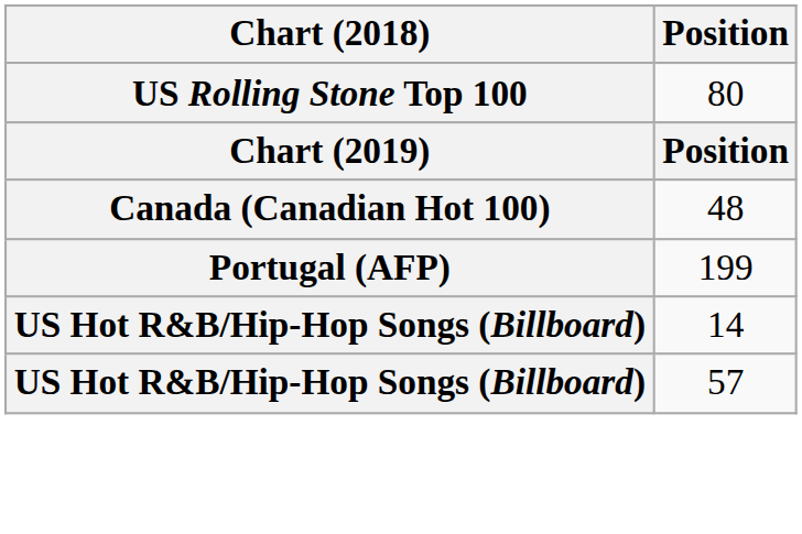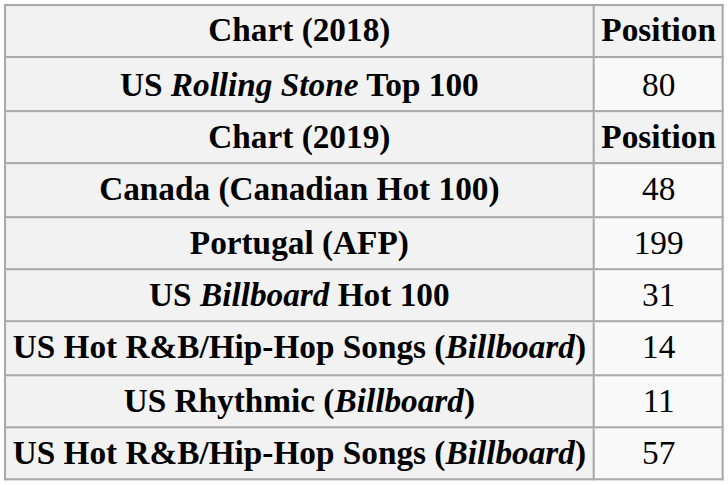+ row: US Billboard Hot 100 | 31
+ row: US Rhythmic (Billboard) | 11
